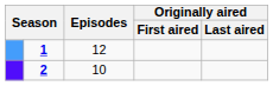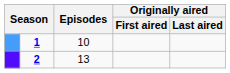1 | Episodes: 12 -> 10
2 | Episodes: 10 -> 13
